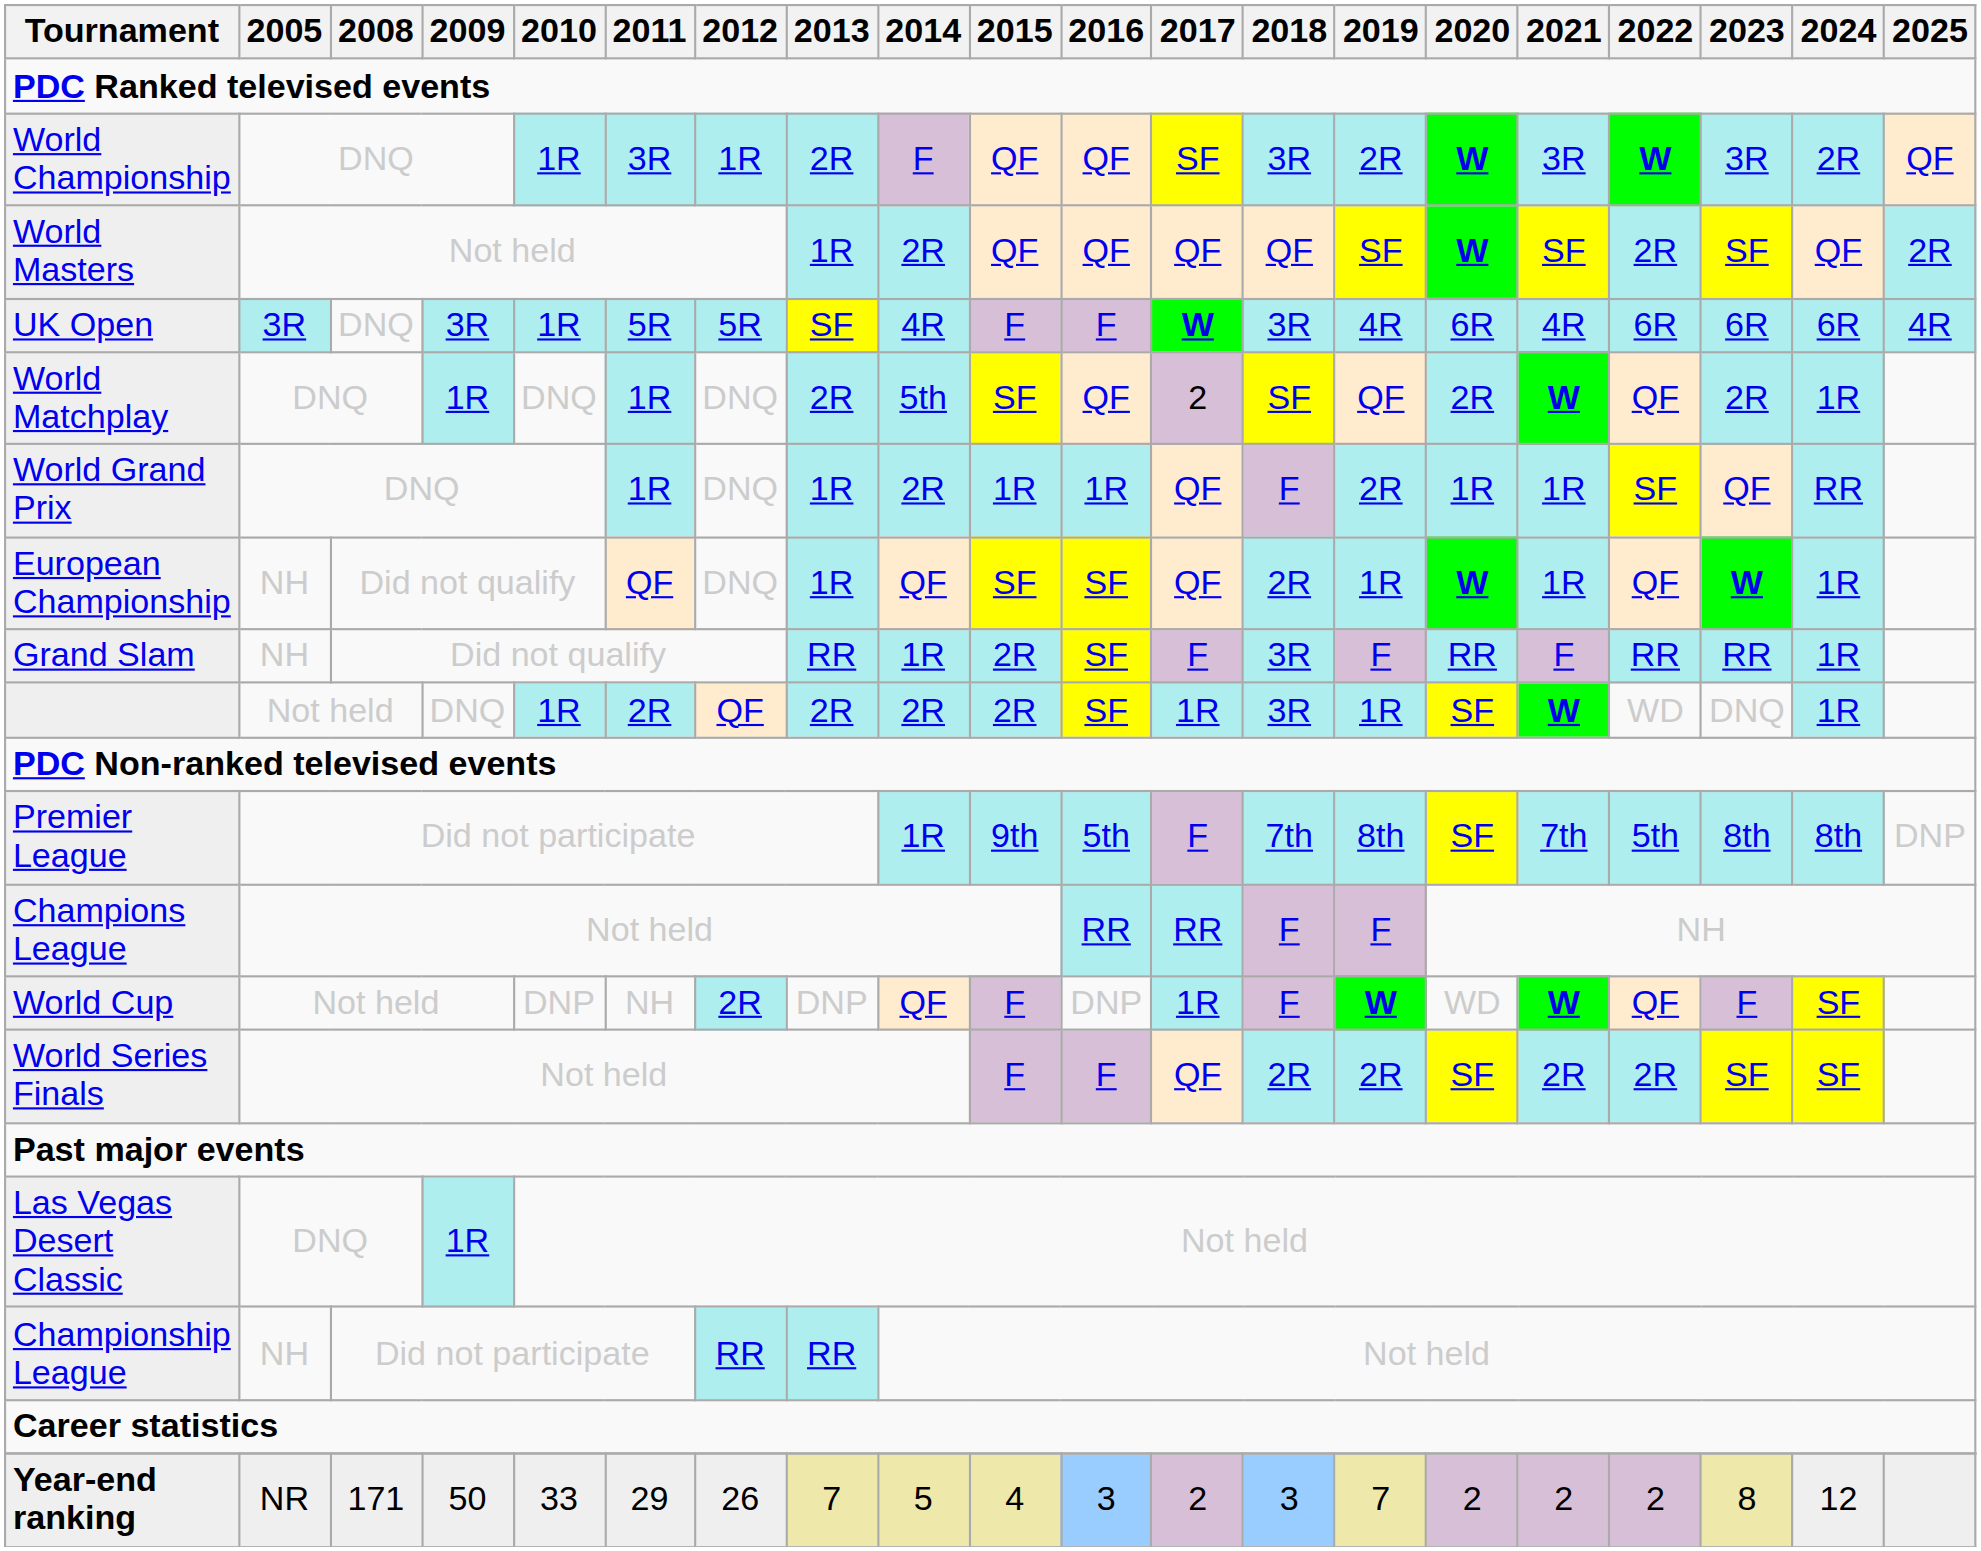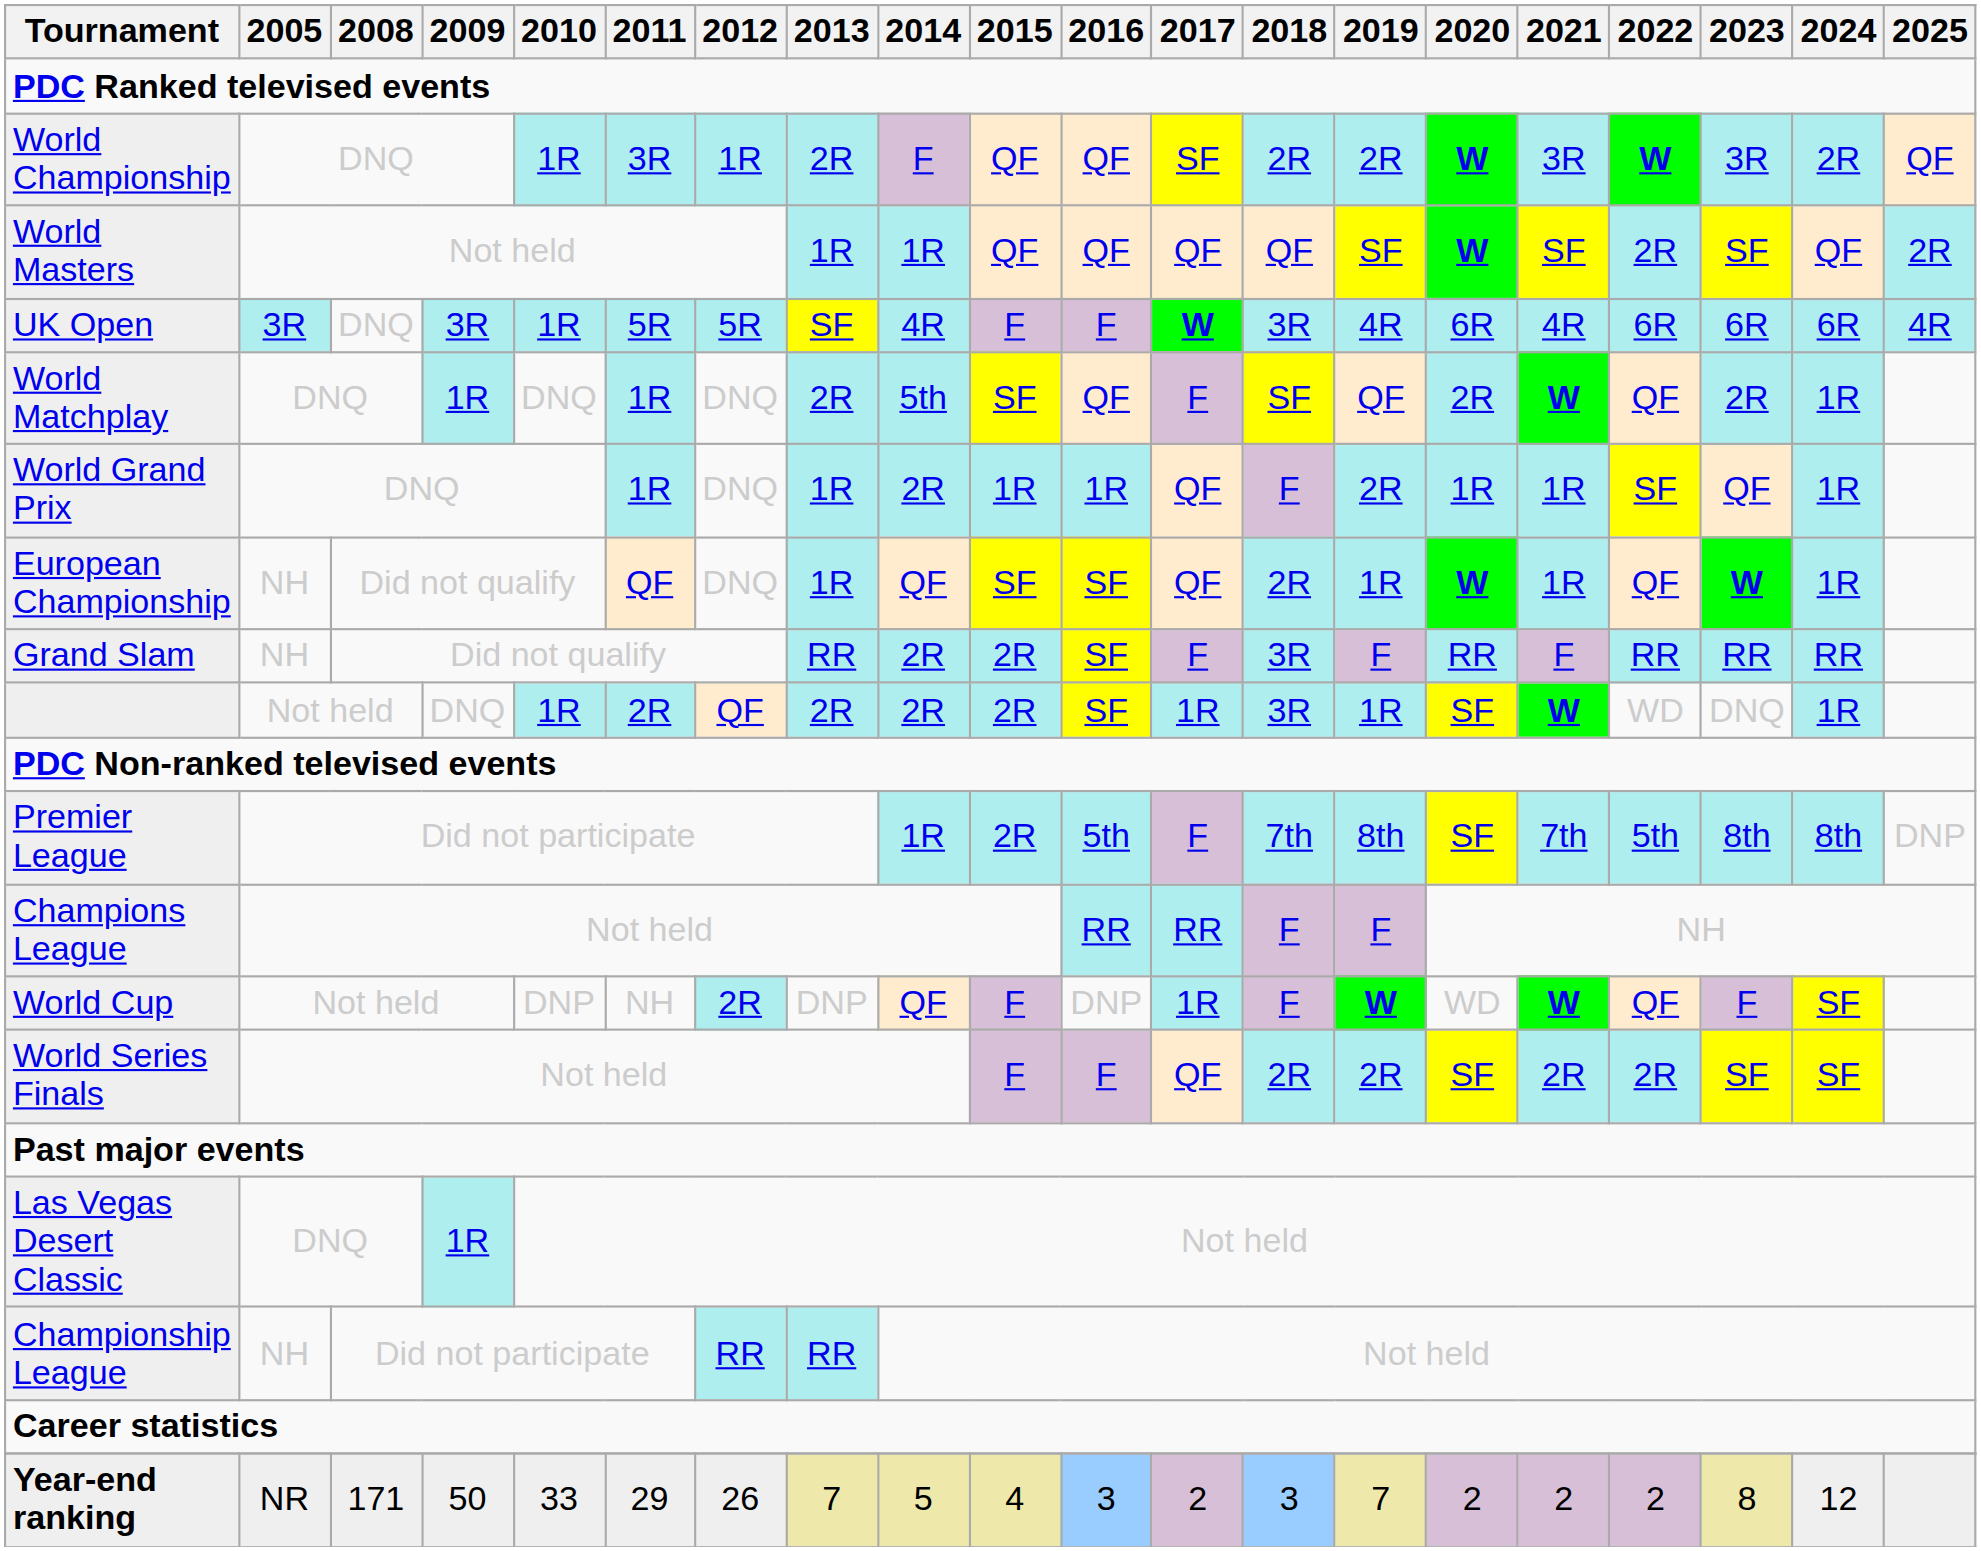World Championship | 2018: 3R -> 2R
World Masters | 2014: 2R -> 1R
World Matchplay | 2017: 2 -> F
World Grand Prix | 2024: RR -> 1R
Grand Slam | 2014: 1R -> 2R
Grand Slam | 2024: 1R -> RR
Premier League | 2015: 9th -> 2R
